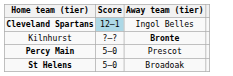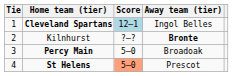+ column: Tie | 1 | 2 | 3 | 4
Percy Main | Away team (tier): Prescot -> Broadoak
St Helens | Score: no background -> lightsalmon background
St Helens | Away team (tier): Broadoak -> Prescot
